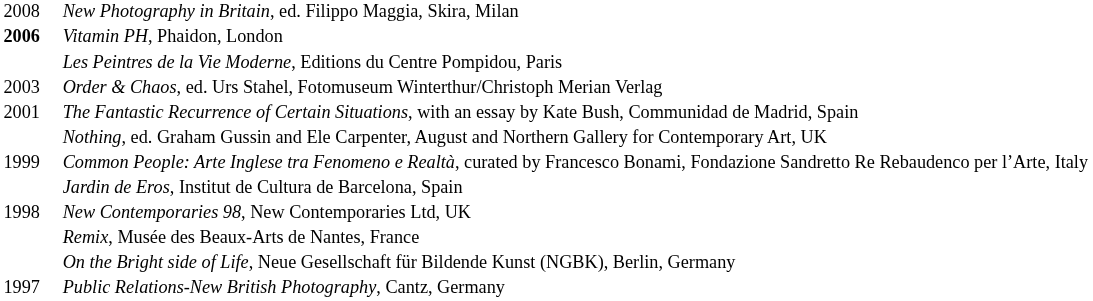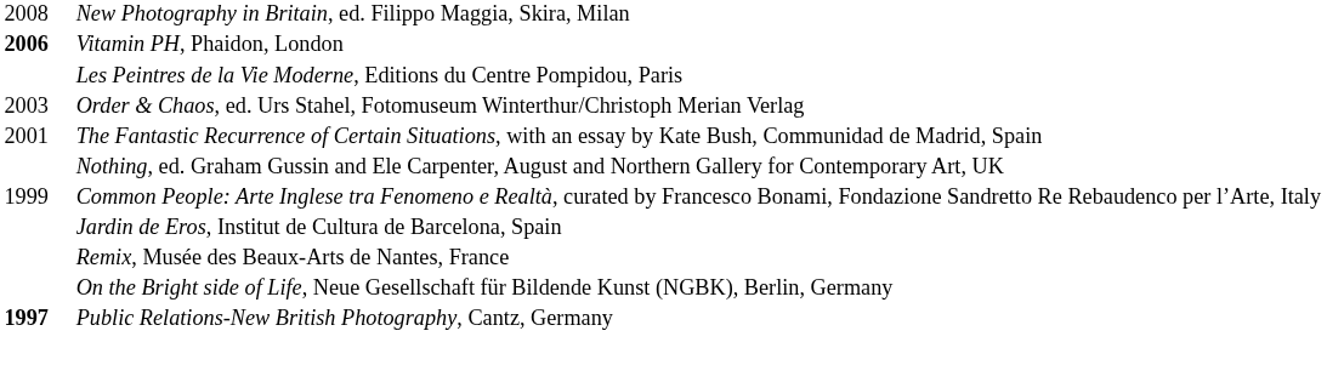- row: 1998 | New Contemporaries 98, New Contemporaries Ltd, UK
Public Relations-New British Photography, Cantz, Germany | column 1: normal -> bold
